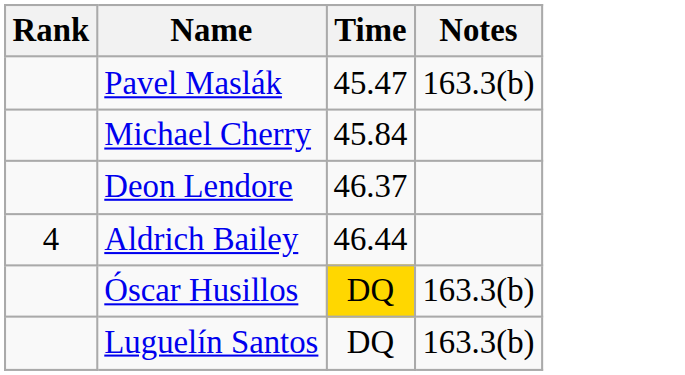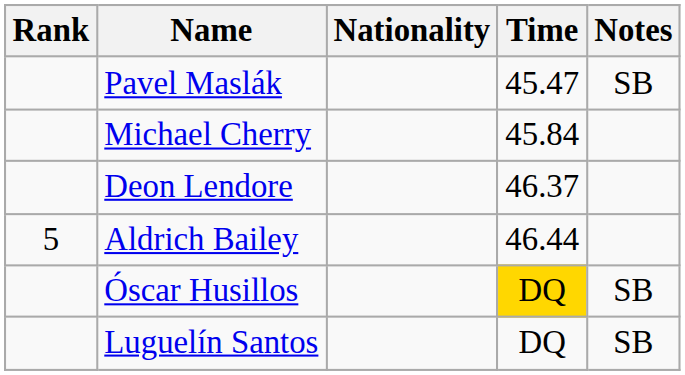+ column: Nationality
Pavel Maslák | Notes: 163.3(b) -> SB
Aldrich Bailey | Rank: 4 -> 5
Óscar Husillos | Notes: 163.3(b) -> SB
Luguelín Santos | Notes: 163.3(b) -> SB
